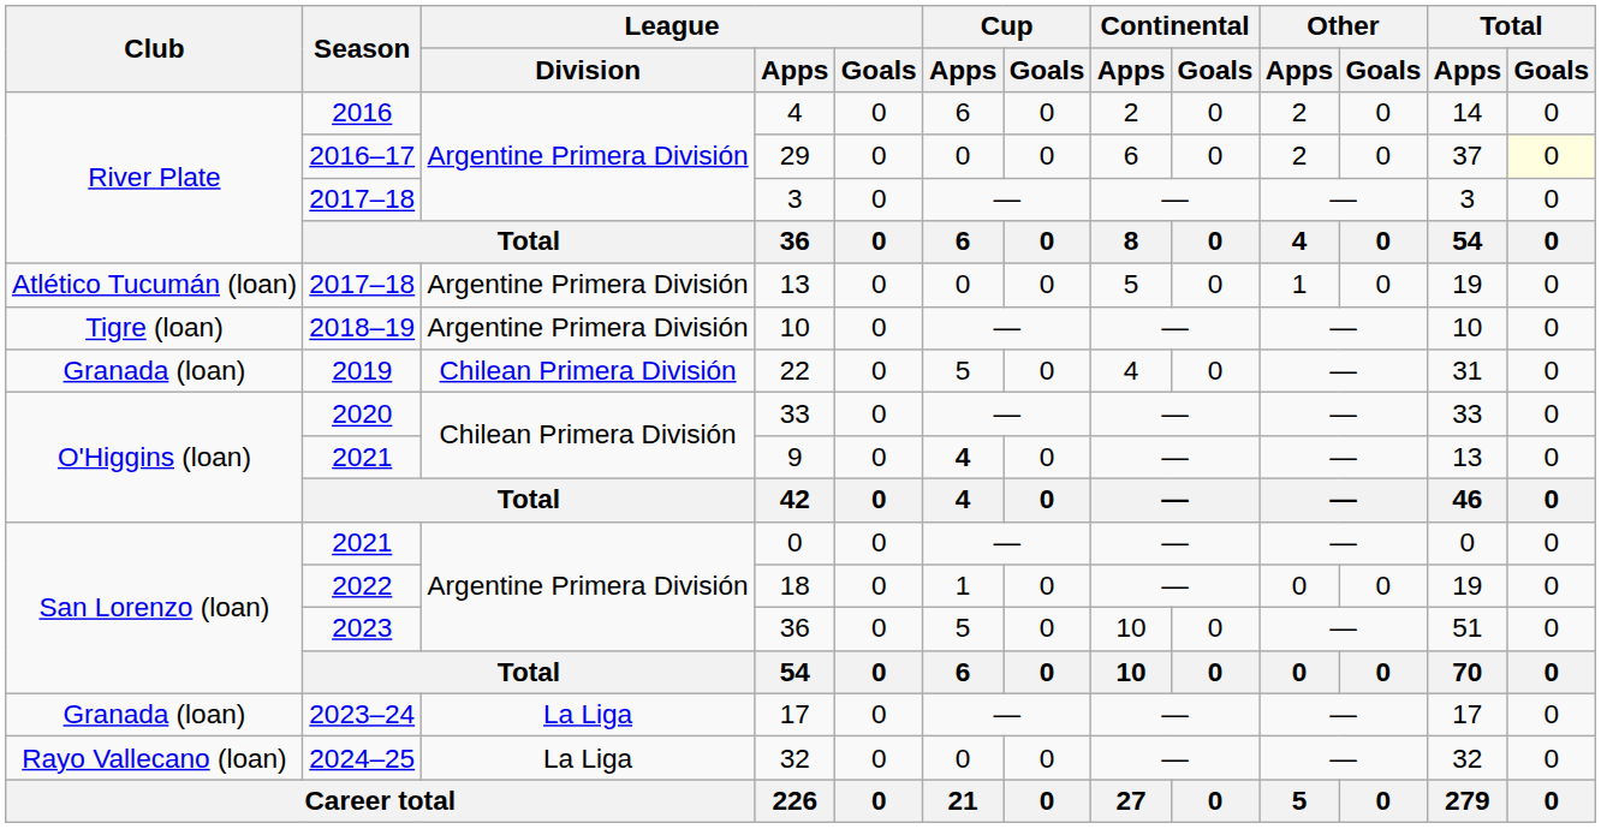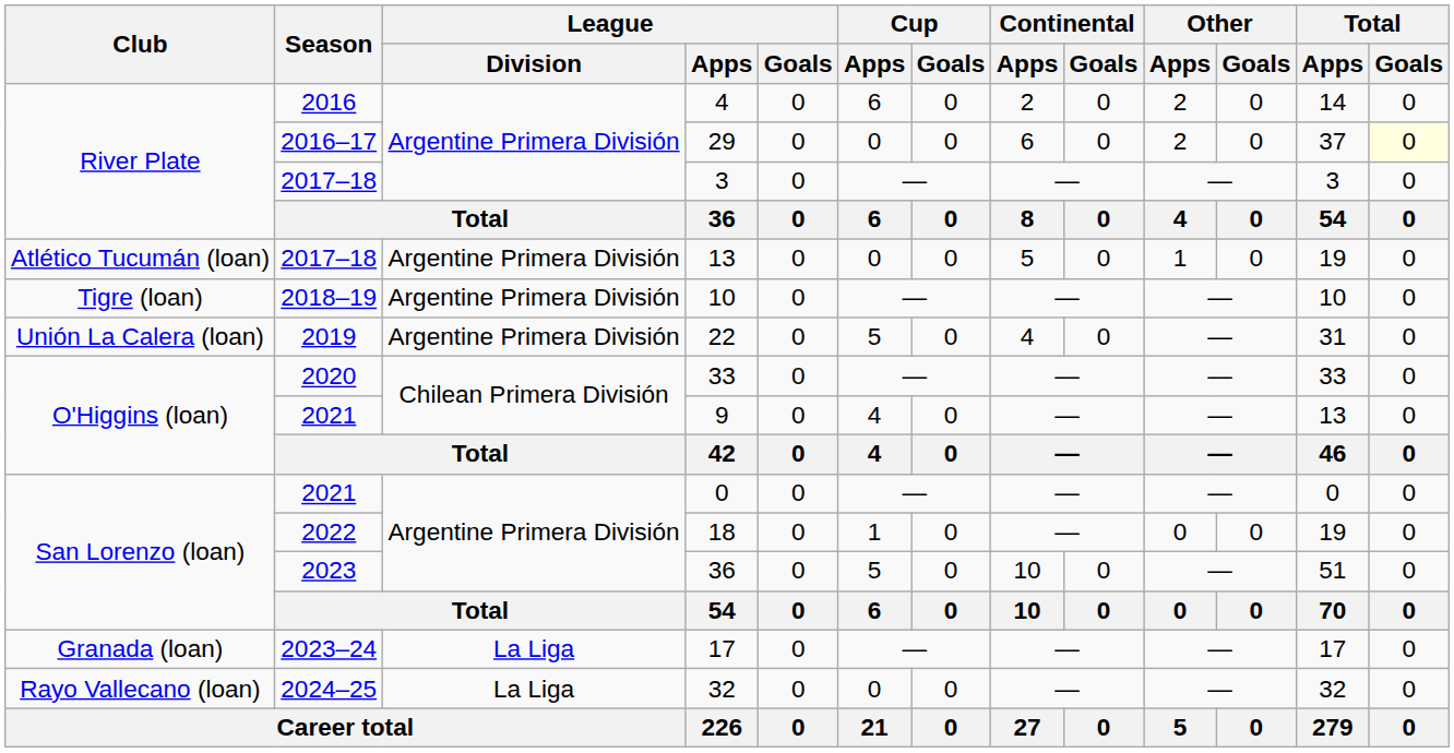22 | Club: Granada (loan) -> Unión La Calera (loan)
22 | League / Division: Chilean Primera División -> Argentine Primera División
9 | Cup / Apps: bold -> normal
